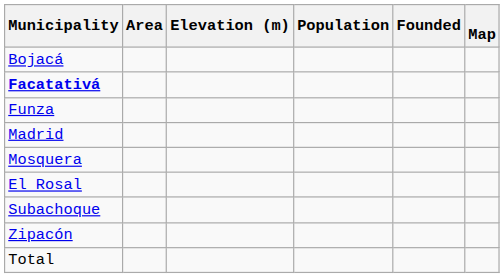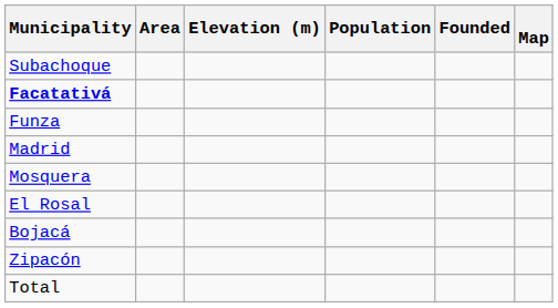rows swapped: Bojacá <-> Subachoque
